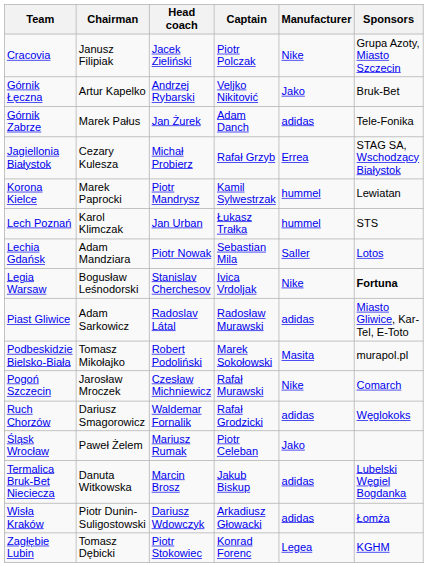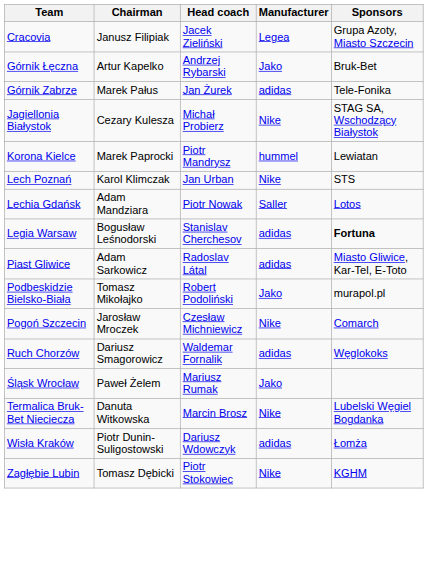- column: Captain | Piotr Polczak | Veljko Nikitović | Adam Danch | Rafał Grzyb | Kamil Sylwestrzak | Łukasz Trałka | Sebastian Mila | Ivica Vrdoljak | Radosław Murawski | Marek Sokołowski | Rafał Murawski | Rafał Grodzicki | Piotr Celeban | Jakub Biskup | Arkadiusz Głowacki | Konrad Forenc
Cracovia | Manufacturer: Nike -> Legea
Jagiellonia Białystok | Manufacturer: Errea -> Nike
Lech Poznań | Manufacturer: hummel -> Nike
Legia Warsaw | Manufacturer: Nike -> adidas
Podbeskidzie Bielsko-Biała | Manufacturer: Masita -> Jako
Termalica Bruk-Bet Nieciecza | Manufacturer: adidas -> Nike
Zagłębie Lubin | Manufacturer: Legea -> Nike
